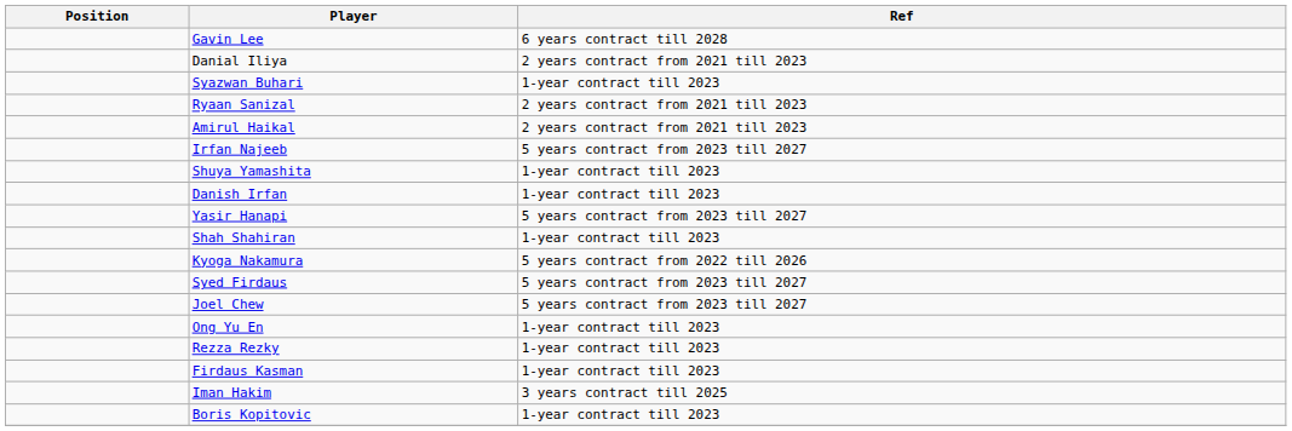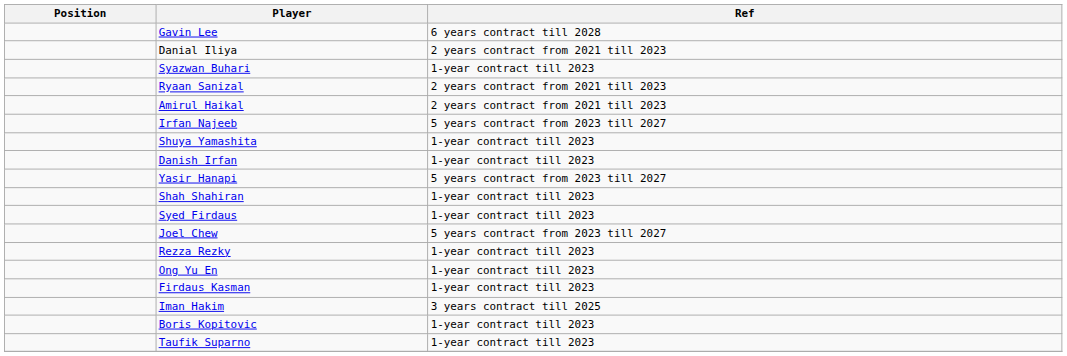- row: Kyoga Nakamura | 5 years contract from 2022 till 2026
Syed Firdaus | Ref: 5 years contract from 2023 till 2027 -> 1-year contract till 2023
rows swapped: Rezza Rezky <-> Ong Yu En
+ row: Taufik Suparno | 1-year contract till 2023
